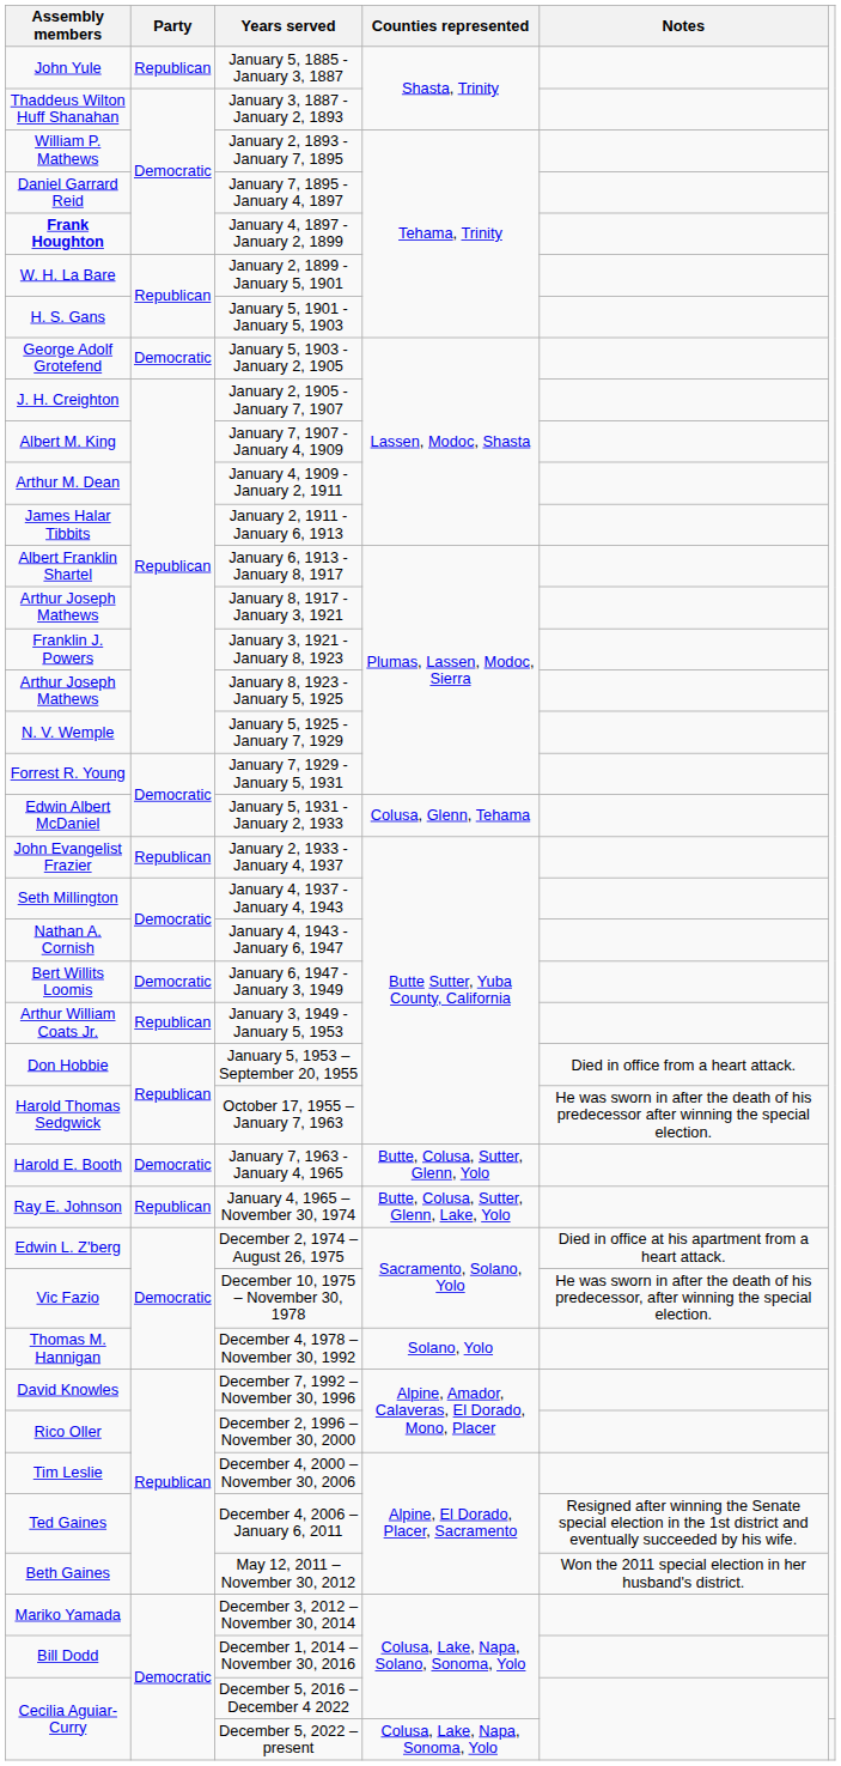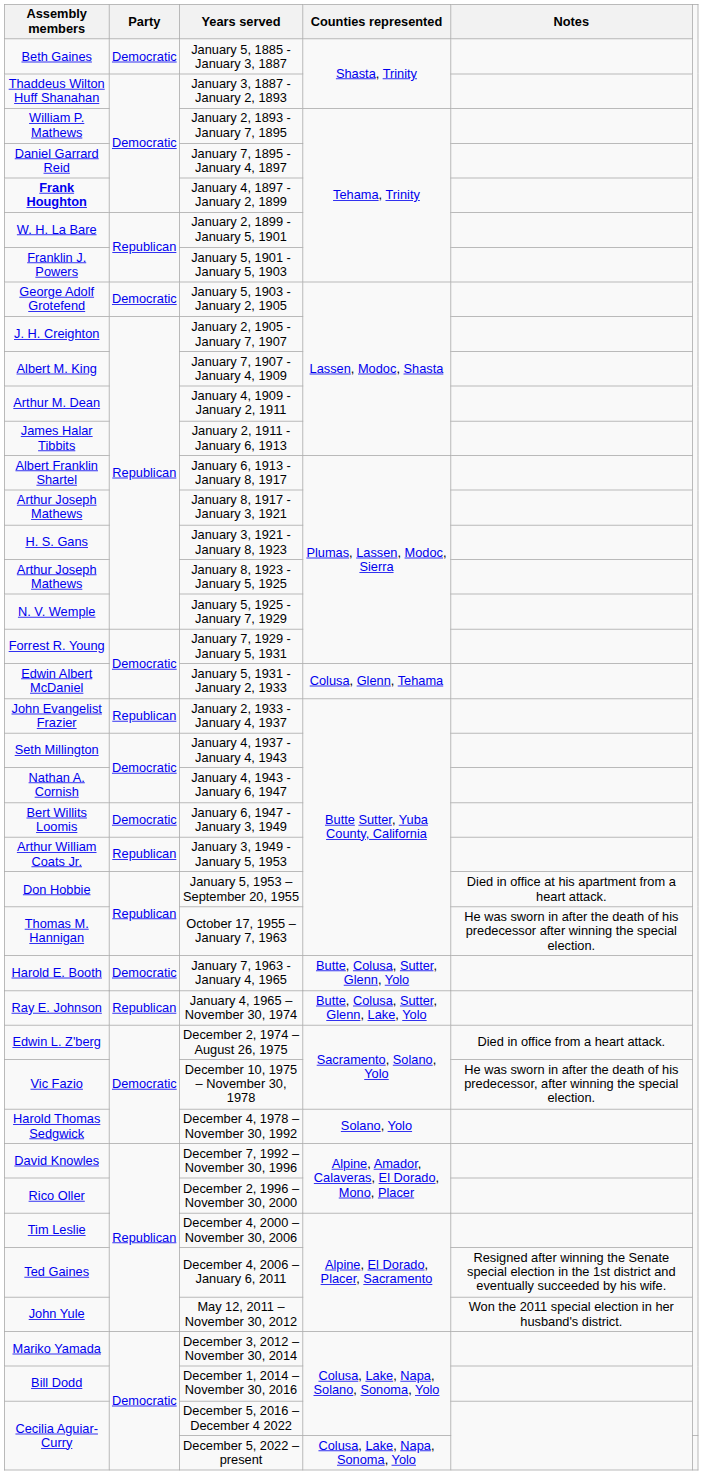January 5, 1885 - January 3, 1887 | Assembly members: John Yule -> Beth Gaines
January 5, 1885 - January 3, 1887 | Party: Republican -> Democratic
January 5, 1901 - January 5, 1903 | Assembly members: H. S. Gans -> Franklin J. Powers
January 3, 1921 - January 8, 1923 | Assembly members: Franklin J. Powers -> H. S. Gans
January 5, 1953 – September 20, 1955 | Notes: Died in office from a heart attack. -> Died in office at his apartment from a heart attack.
October 17, 1955 – January 7, 1963 | Assembly members: Harold Thomas Sedgwick -> Thomas M. Hannigan
December 2, 1974 – August 26, 1975 | Notes: Died in office at his apartment from a heart attack. -> Died in office from a heart attack.
December 4, 1978 – November 30, 1992 | Assembly members: Thomas M. Hannigan -> Harold Thomas Sedgwick
May 12, 2011 – November 30, 2012 | Assembly members: Beth Gaines -> John Yule
